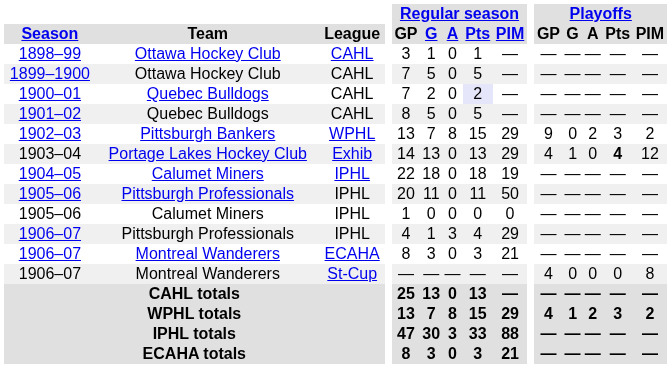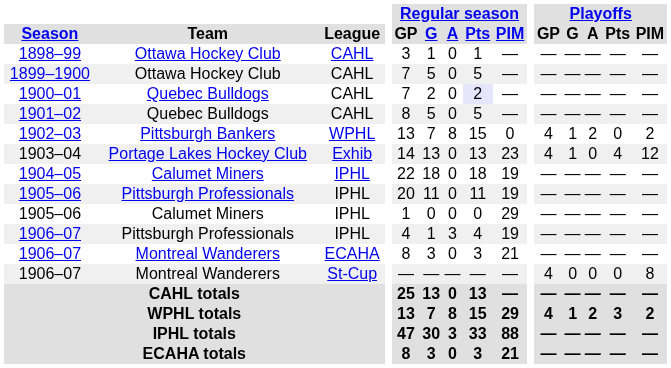1902–03 | Regular season / PIM: 29 -> 0
1902–03 | Playoffs / GP: 9 -> 4
1902–03 | Playoffs / G: 0 -> 1
1902–03 | Playoffs / Pts: 3 -> 0
1903–04 | Regular season / PIM: 29 -> 23
1903–04 | Playoffs / Pts: bold -> normal
1905–06 / Pittsburgh Professionals | Regular season / PIM: 50 -> 19
1905–06 / Calumet Miners | Regular season / PIM: 0 -> 29
1906–07 / Pittsburgh Professionals | Regular season / PIM: 29 -> 19
